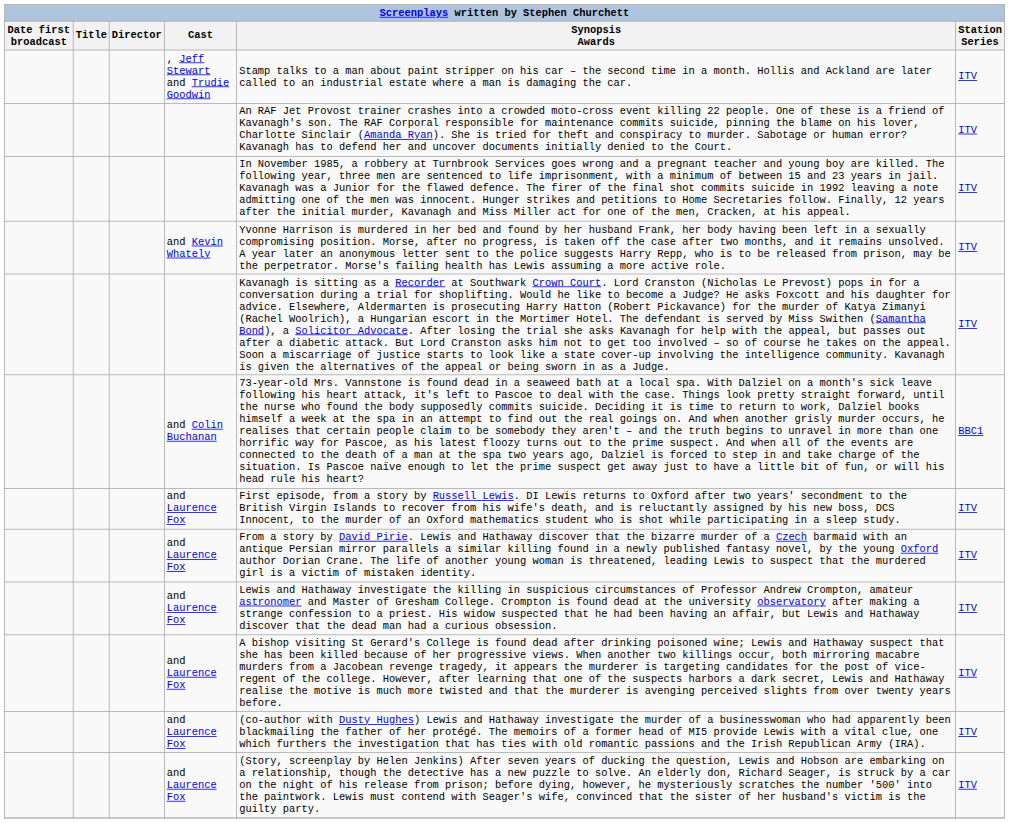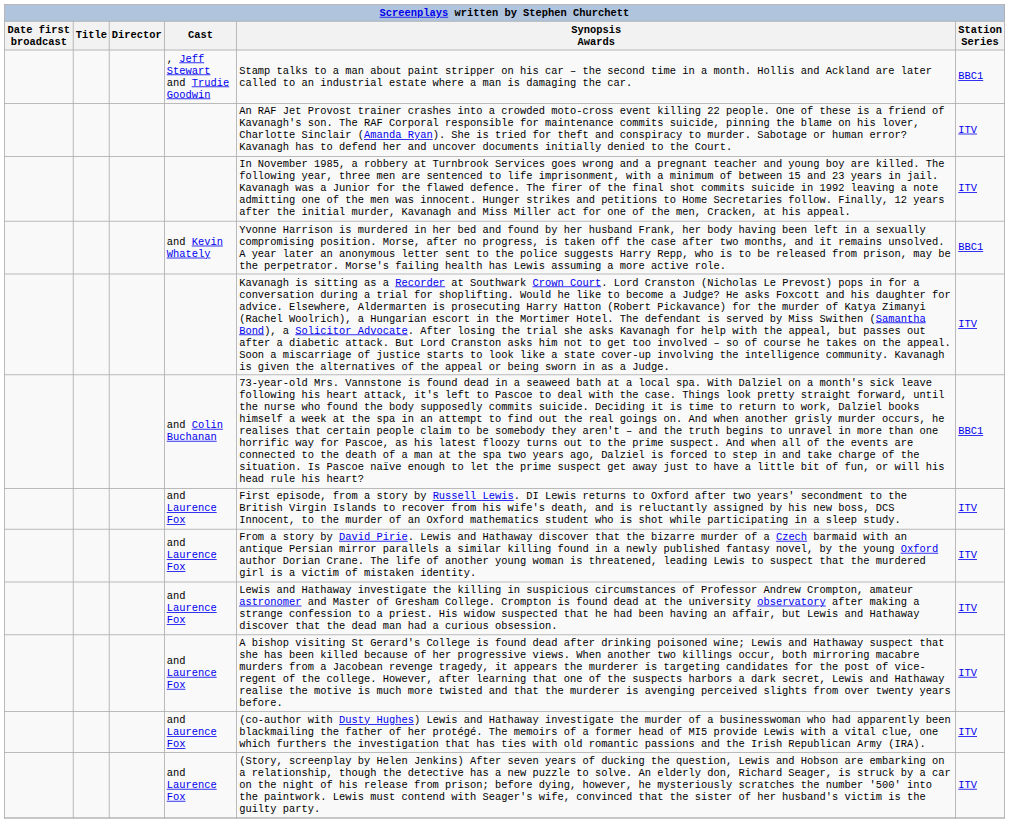, Jeff Stewart and Trudie Goodwin | Station Series: ITV -> BBC1
and Kevin Whately | Station Series: ITV -> BBC1
